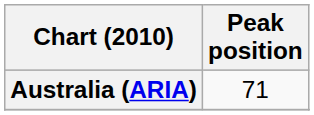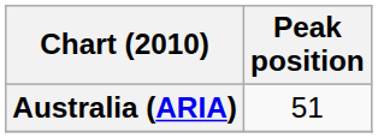Australia (ARIA) | Peak position: 71 -> 51
